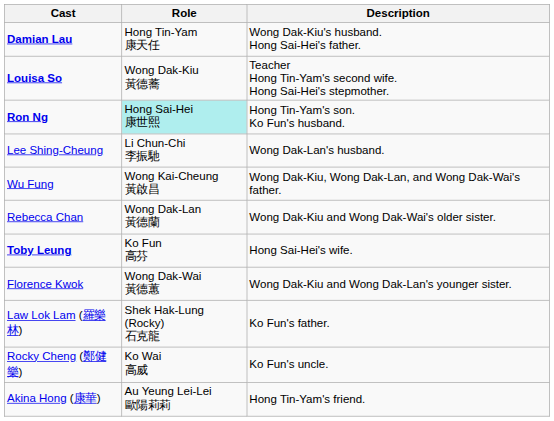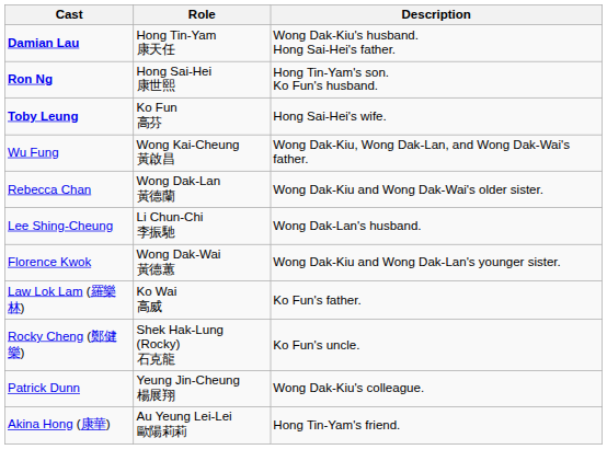- row: Louisa So | Wong Dak-Kiu 黃德蕎 | Teacher Hong Tin-Yam's second wife. Hong Sai-Hei's stepmother.
Ron Ng | Role: paleturquoise background -> no background
rows swapped: Toby Leung <-> Lee Shing-Cheung
Law Lok Lam (羅樂林) | Role: Shek Hak-Lung (Rocky) 石克龍 -> Ko Wai 高威
Rocky Cheng (鄭健樂) | Role: Ko Wai 高威 -> Shek Hak-Lung (Rocky) 石克龍
+ row: Patrick Dunn | Yeung Jin-Cheung 楊展翔 | Wong Dak-Kiu's colleague.
